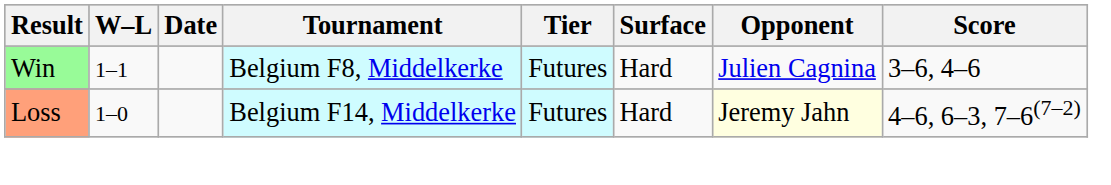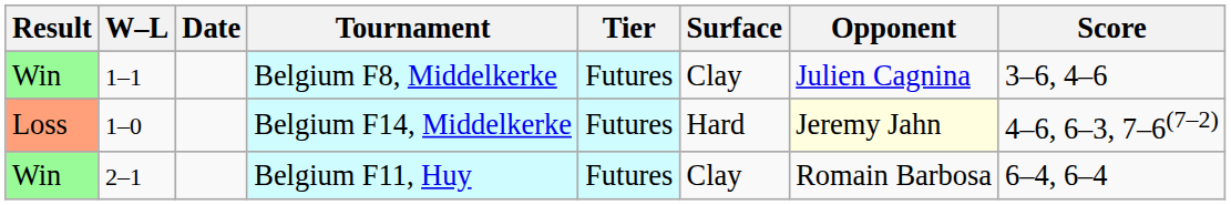Belgium F8, Middelkerke | Surface: Hard -> Clay
+ row: Win | 2–1 | Belgium F11, Huy | Futures | Clay | Romain Barbosa | 6–4, 6–4
